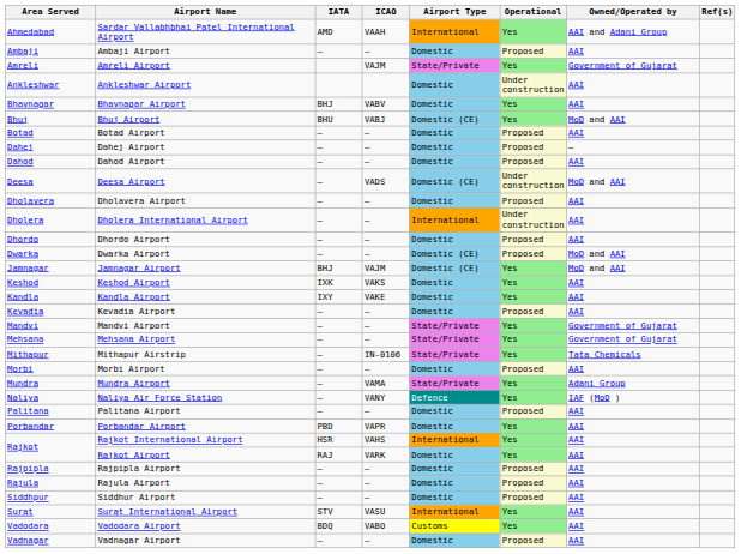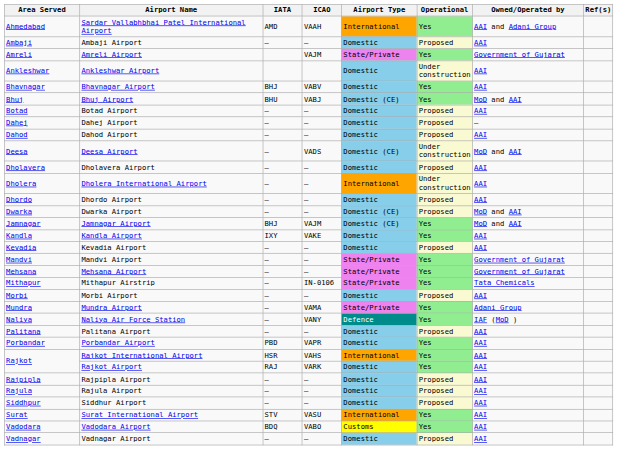- row: Keshod | Keshod Airport | IXK | VAKS | Domestic | Yes | AAI
